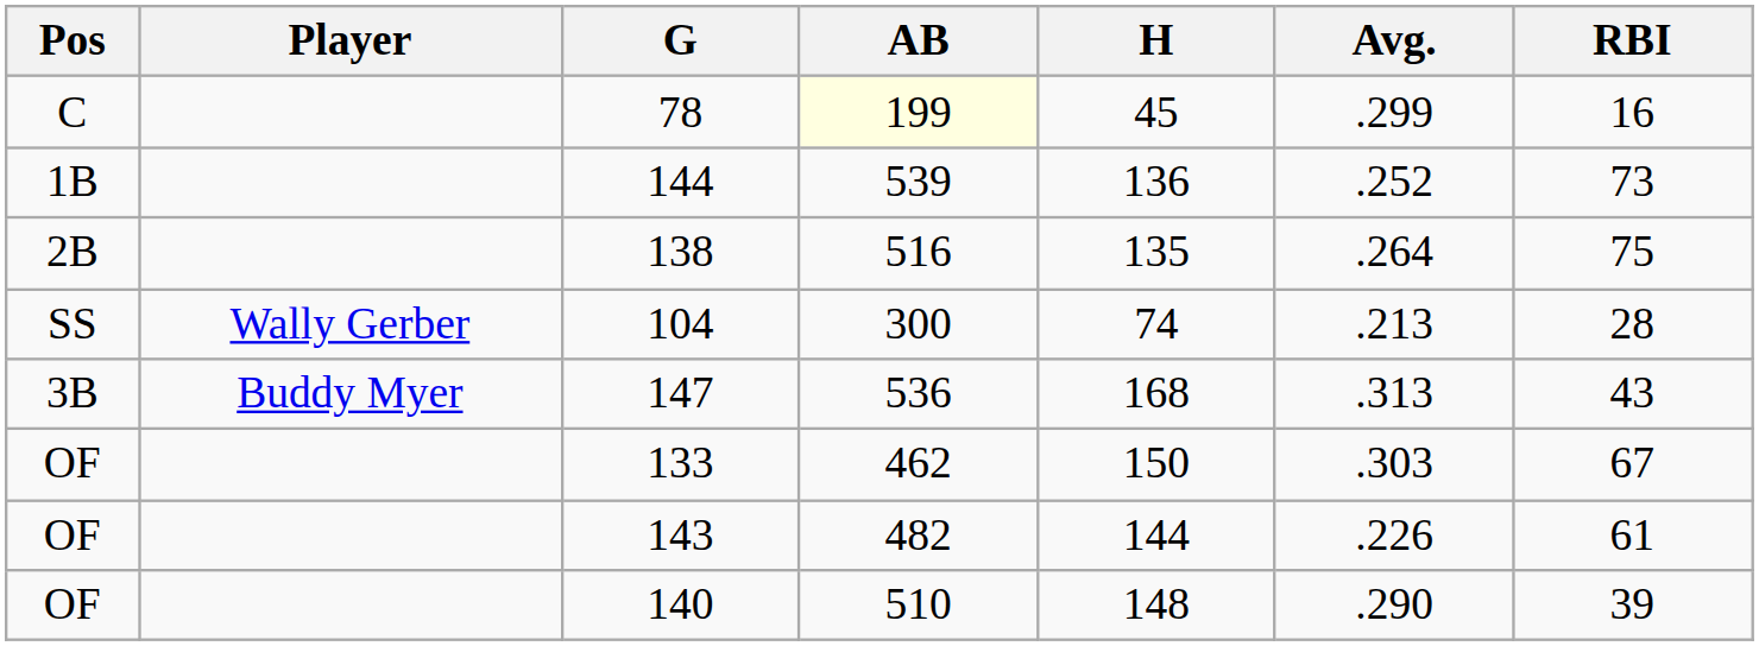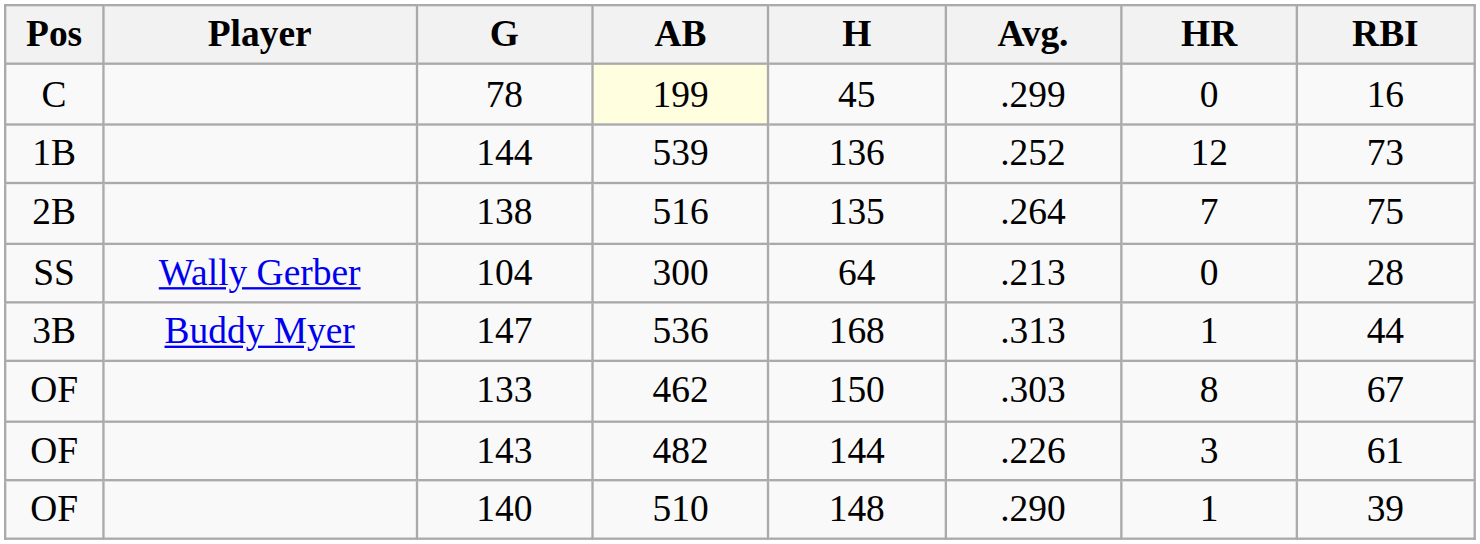+ column: HR | 0 | 12 | 7 | 0 | 1 | 8 | 3 | 1
104 | H: 74 -> 64
147 | RBI: 43 -> 44
